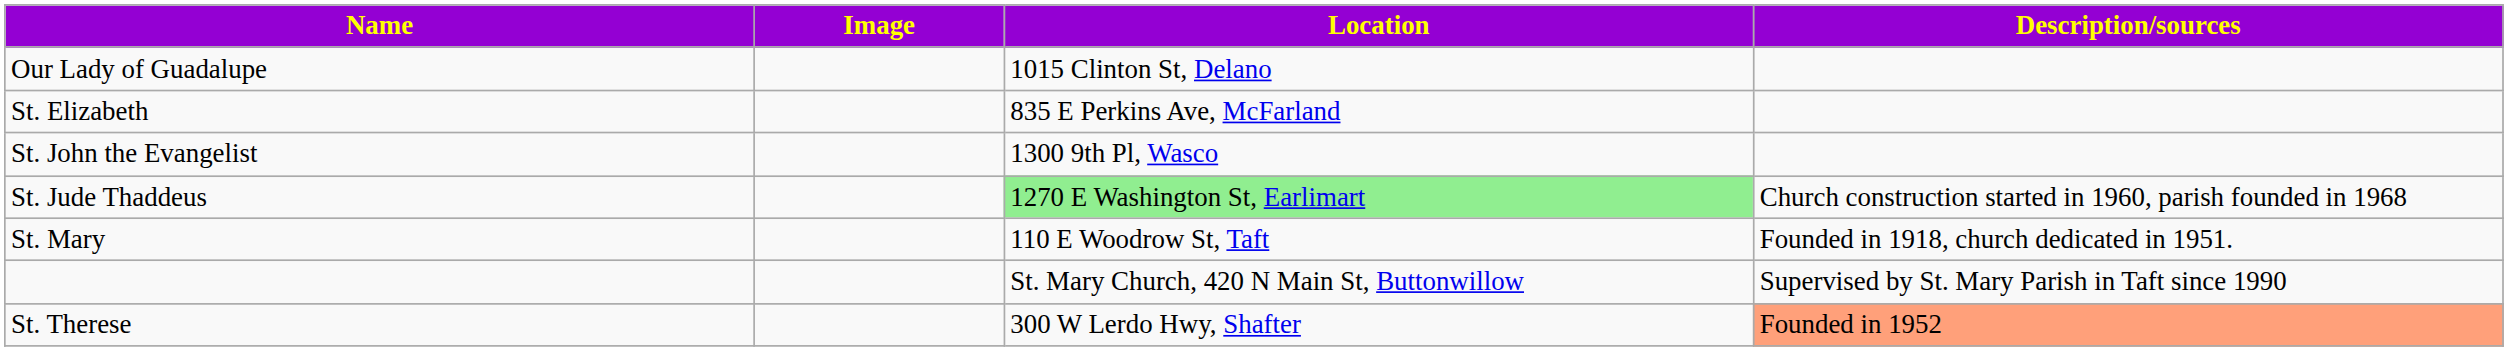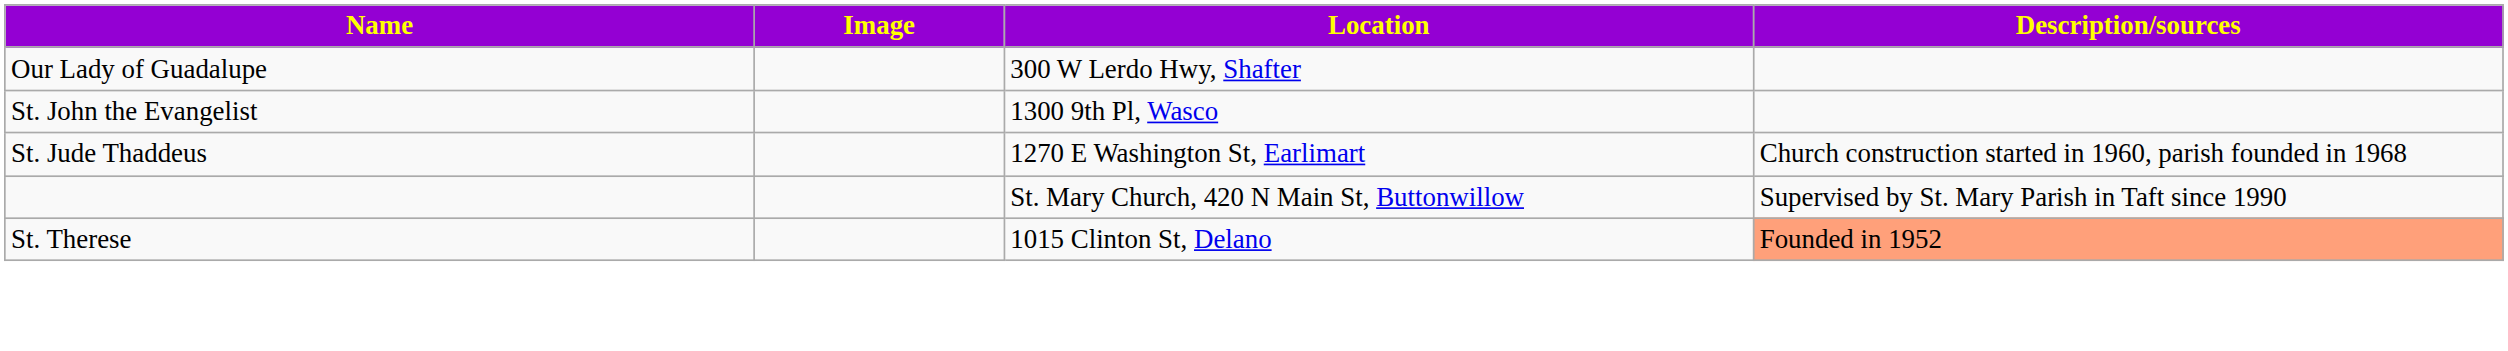Our Lady of Guadalupe | Location: 1015 Clinton St, Delano -> 300 W Lerdo Hwy, Shafter
- row: St. Elizabeth | 835 E Perkins Ave, McFarland
St. Jude Thaddeus | Location: lightgreen background -> no background
- row: St. Mary | 110 E Woodrow St, Taft | Founded in 1918, church dedicated in 1951.
St. Therese | Location: 300 W Lerdo Hwy, Shafter -> 1015 Clinton St, Delano
